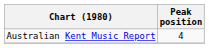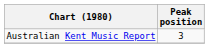Australian Kent Music Report | Peak position: 4 -> 3
